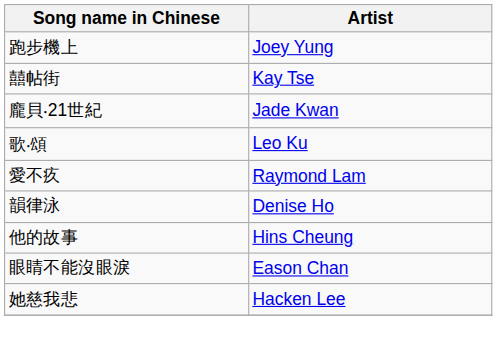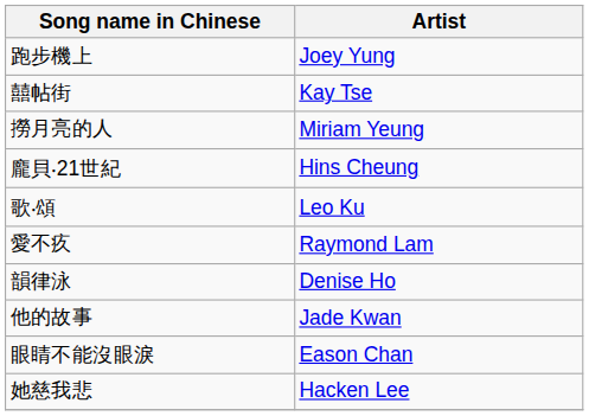+ row: 撈月亮的人 | Miriam Yeung
龐貝‧21世紀 | Artist: Jade Kwan -> Hins Cheung
他的故事 | Artist: Hins Cheung -> Jade Kwan
